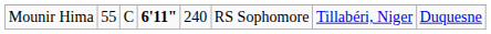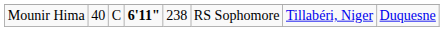Mounir Hima | column 2: 55 -> 40
Mounir Hima | column 5: 240 -> 238
